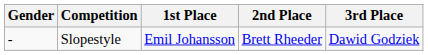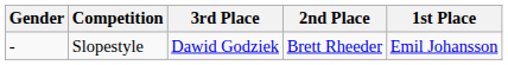columns swapped: 1st Place <-> 3rd Place
